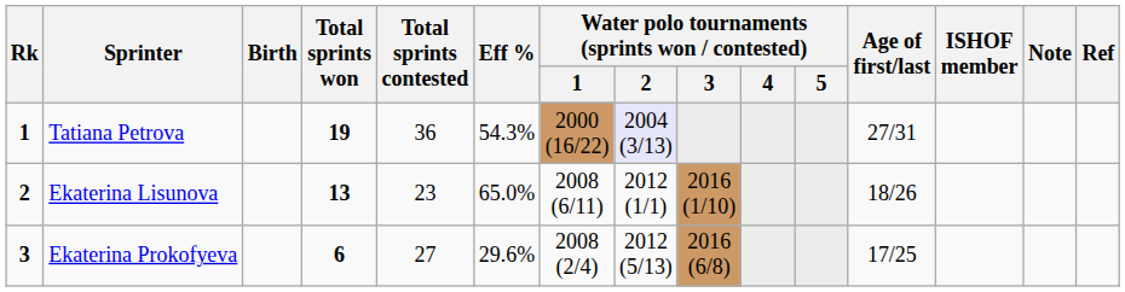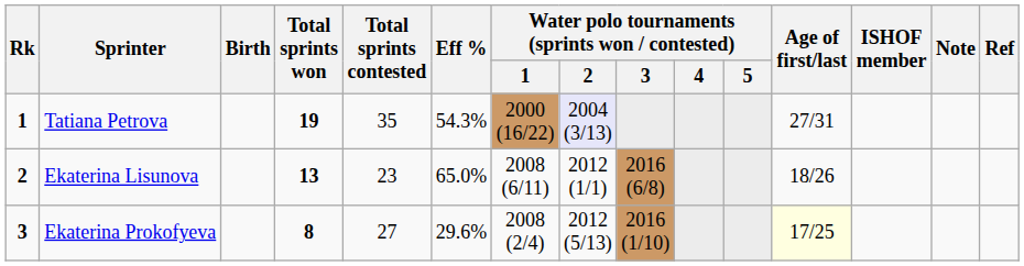Tatiana Petrova | Total sprints contested: 36 -> 35
Ekaterina Lisunova | Water polo tournaments (sprints won / contested) / 3: 2016 (1/10) -> 2016 (6/8)
Ekaterina Prokofyeva | Total sprints won: 6 -> 8
Ekaterina Prokofyeva | Water polo tournaments (sprints won / contested) / 3: 2016 (6/8) -> 2016 (1/10)
Ekaterina Prokofyeva | Age of first/last: no background -> lightyellow background
